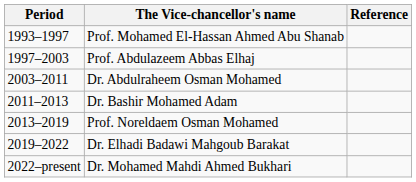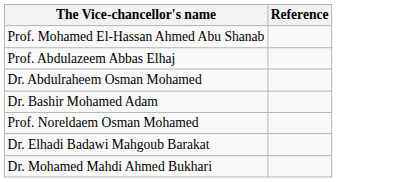- column: Period | 1993–1997 | 1997–2003 | 2003–2011 | 2011–2013 | 2013–2019 | 2019–2022 | 2022–present
